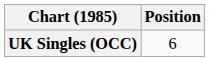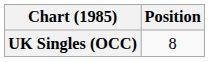UK Singles (OCC) | Position: 6 -> 8
